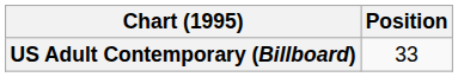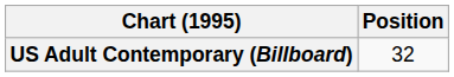US Adult Contemporary (Billboard) | Position: 33 -> 32
